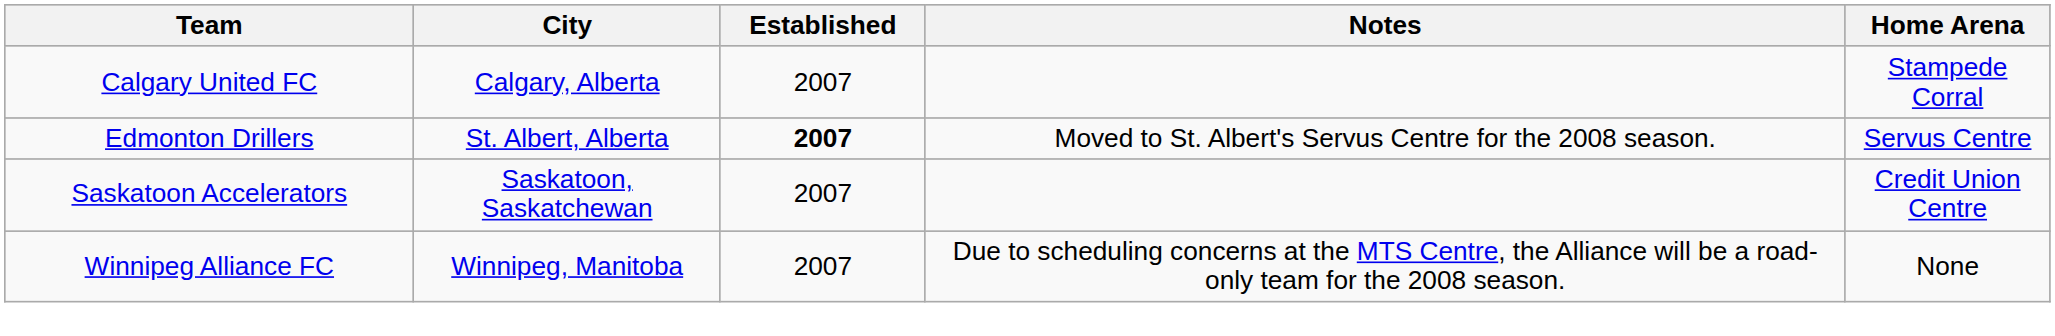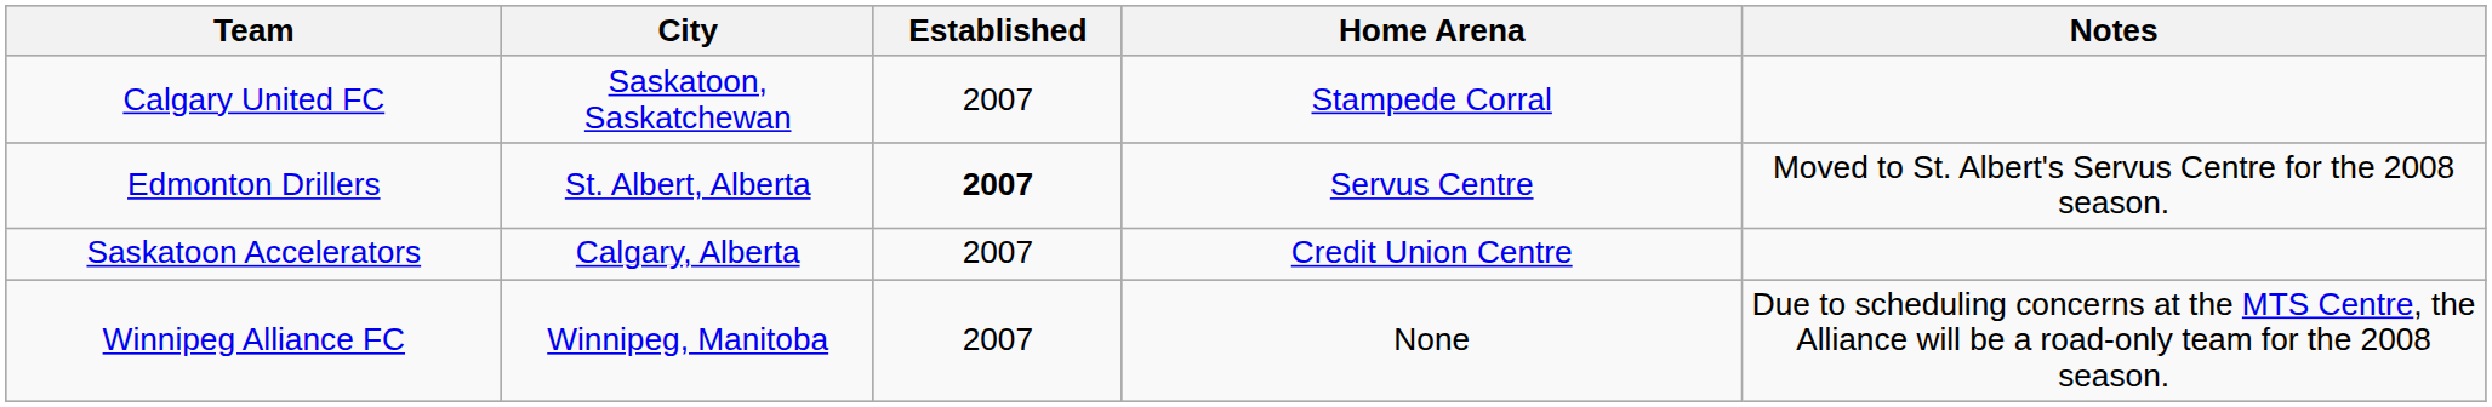columns swapped: Home Arena <-> Notes
Calgary United FC | City: Calgary, Alberta -> Saskatoon, Saskatchewan
Saskatoon Accelerators | City: Saskatoon, Saskatchewan -> Calgary, Alberta
